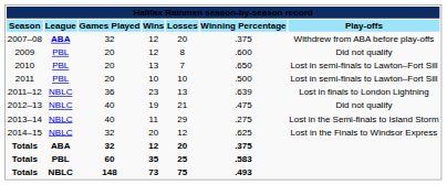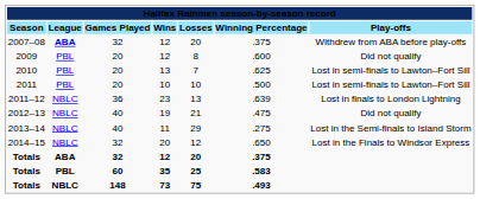2010 | column 6: .650 -> .625
2014–15 | column 6: .625 -> .650
